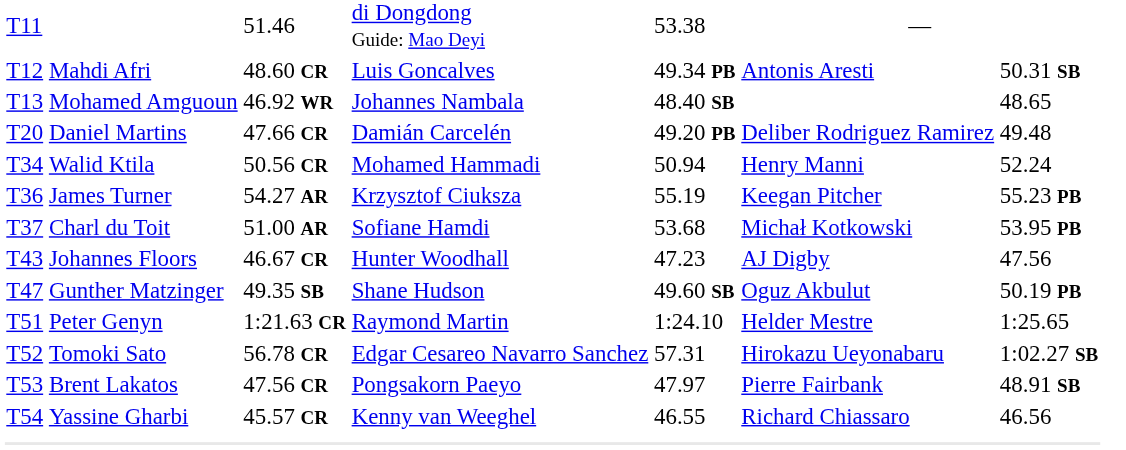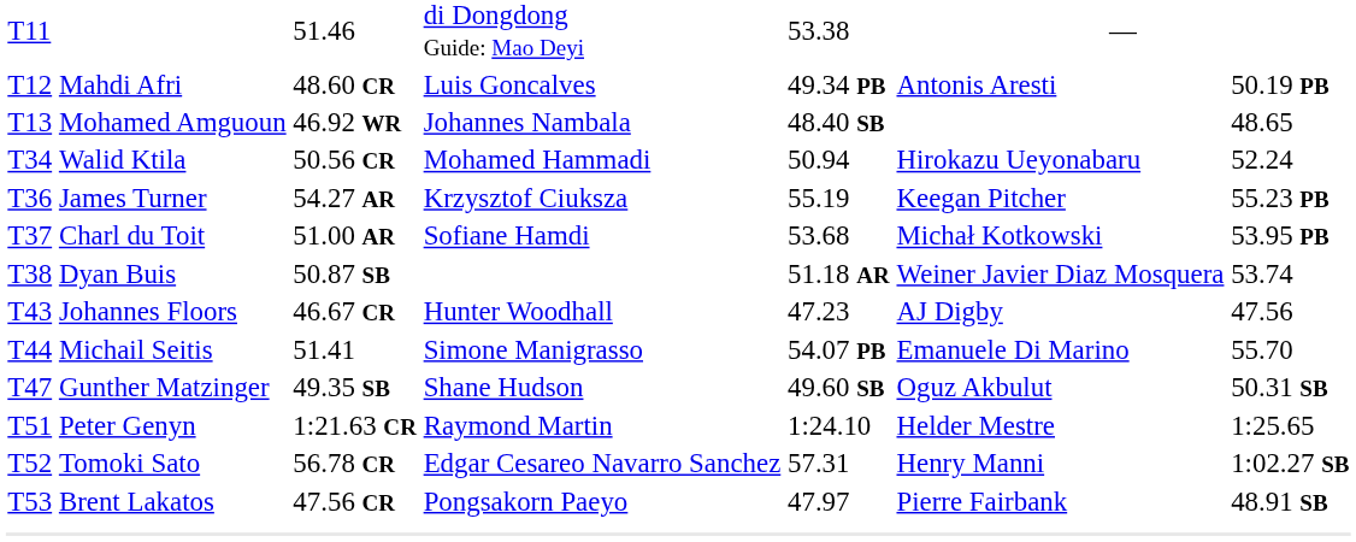Mahdi Afri | column 7: 50.31 SB -> 50.19 PB
- row: T20 | Daniel Martins | 47.66 CR | Damián Carcelén | 49.20 PB | Deliber Rodriguez Ramirez | 49.48
Walid Ktila | column 6: Henry Manni -> Hirokazu Ueyonabaru
+ row: T38 | Dyan Buis | 50.87 SB | 51.18 AR | Weiner Javier Diaz Mosquera | 53.74
+ row: T44 | Michail Seitis | 51.41 | Simone Manigrasso | 54.07 PB | Emanuele Di Marino | 55.70
Gunther Matzinger | column 7: 50.19 PB -> 50.31 SB
Tomoki Sato | column 6: Hirokazu Ueyonabaru -> Henry Manni
- row: T54 | Yassine Gharbi | 45.57 CR | Kenny van Weeghel | 46.55 | Richard Chiassaro | 46.56
